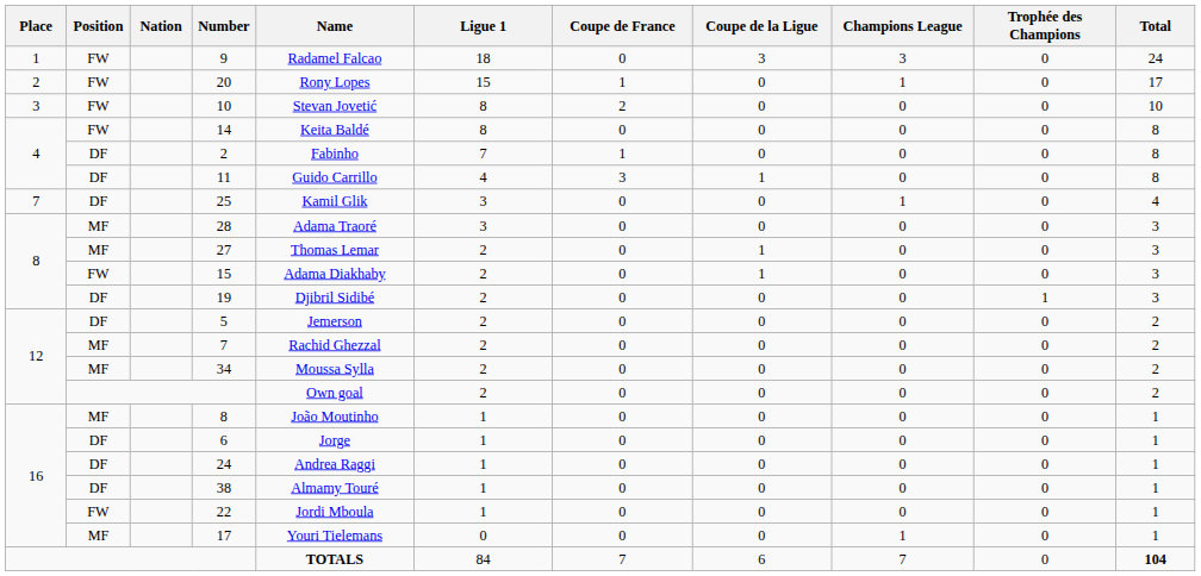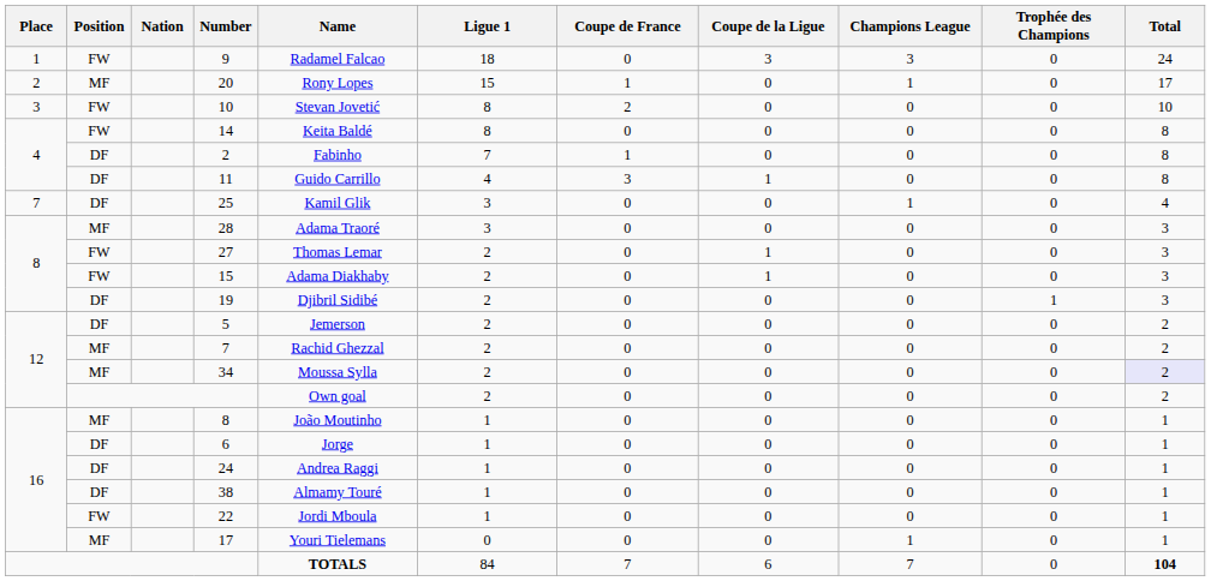20 | Position: FW -> MF
27 | Position: MF -> FW
34 | Total: no background -> lavender background
